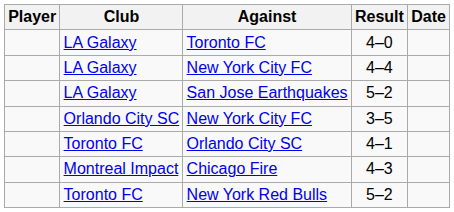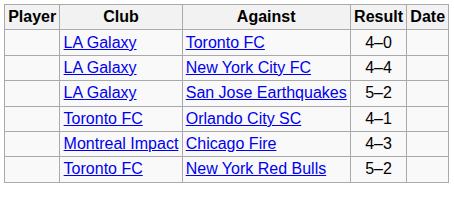- row: Orlando City SC | New York City FC | 3–5
